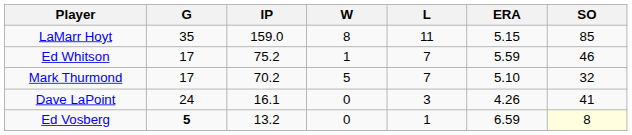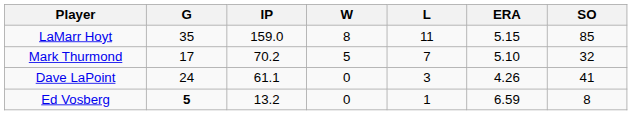- row: Ed Whitson | 17 | 75.2 | 1 | 7 | 5.59 | 46
Dave LaPoint | IP: 16.1 -> 61.1
Ed Vosberg | SO: lightyellow background -> no background
